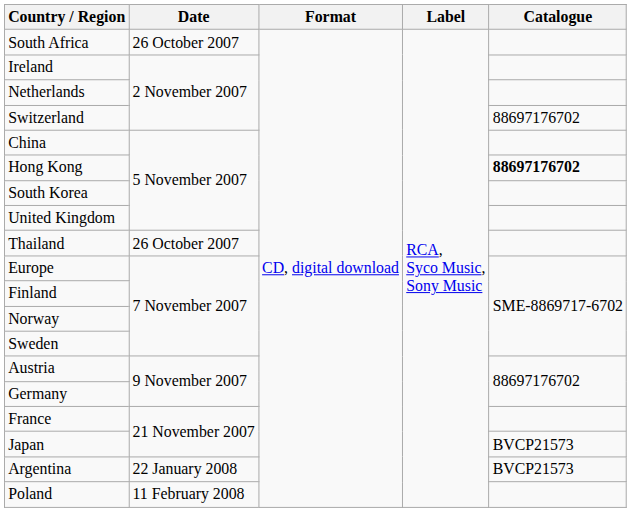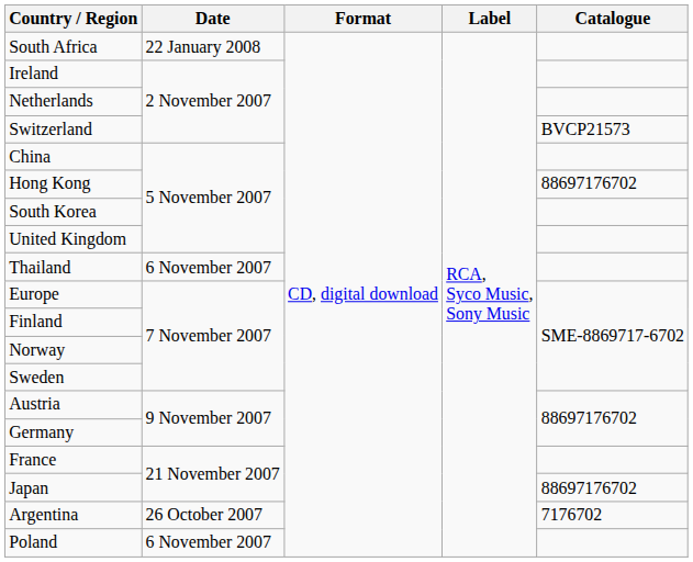South Africa | Date: 26 October 2007 -> 22 January 2008
Switzerland | Catalogue: 88697176702 -> BVCP21573
Hong Kong | Catalogue: bold -> normal
Thailand | Date: 26 October 2007 -> 6 November 2007
Japan | Catalogue: BVCP21573 -> 88697176702
Argentina | Date: 22 January 2008 -> 26 October 2007
Argentina | Catalogue: BVCP21573 -> 7176702
Poland | Date: 11 February 2008 -> 6 November 2007
